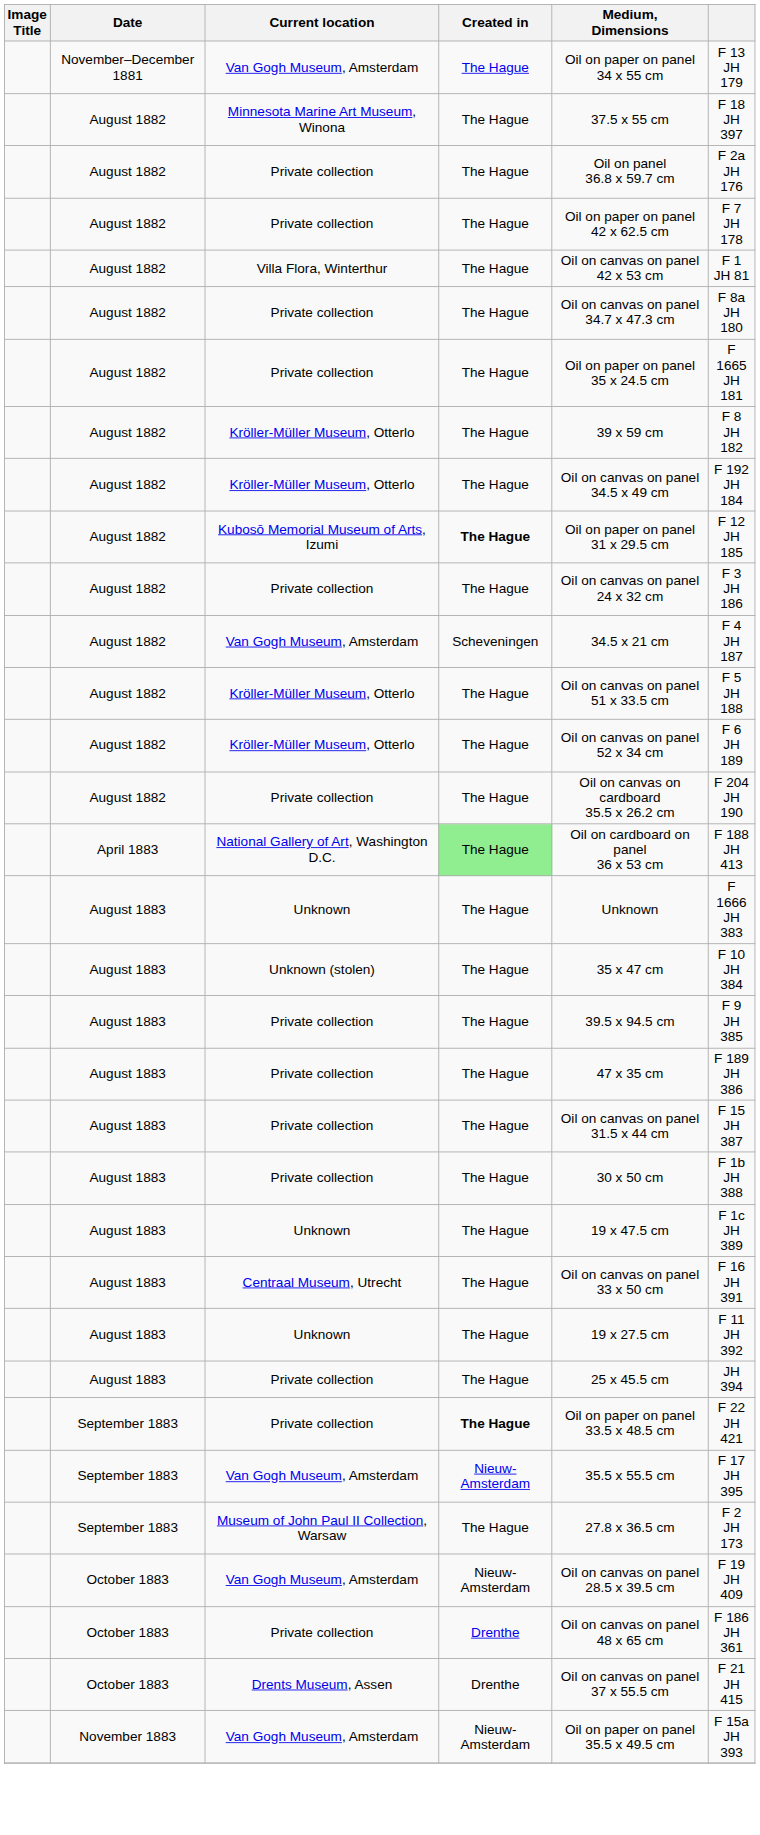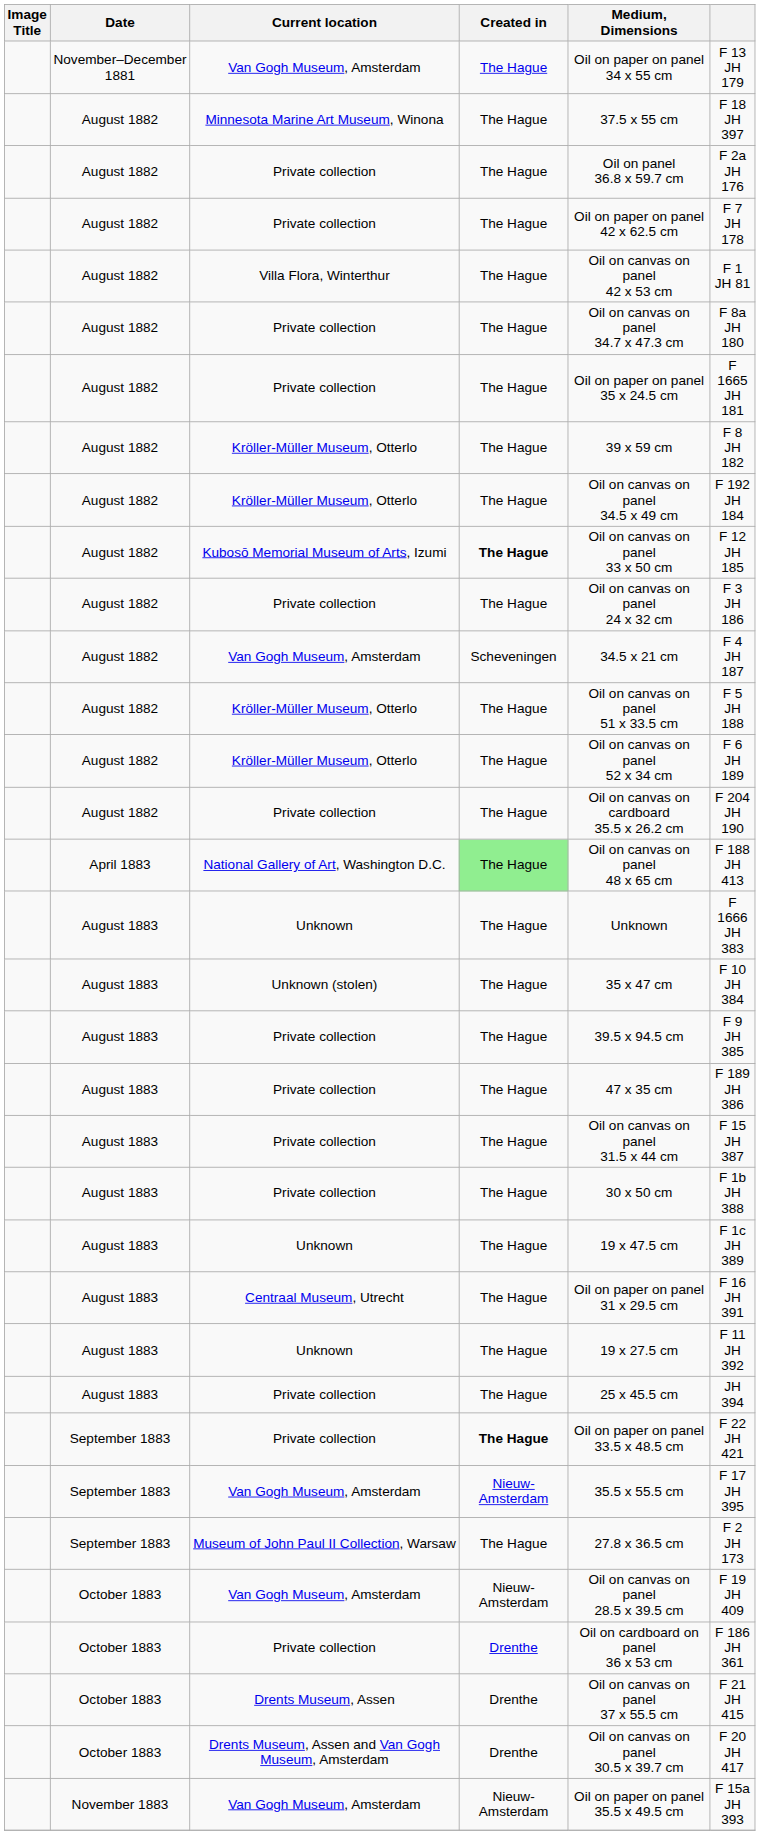Kubosō Memorial Museum of Arts, Izumi | Medium, Dimensions: Oil on paper on panel 31 x 29.5 cm -> Oil on canvas on panel 33 x 50 cm
National Gallery of Art, Washington D.C. | Medium, Dimensions: Oil on cardboard on panel 36 x 53 cm -> Oil on canvas on panel 48 x 65 cm
Centraal Museum, Utrecht | Medium, Dimensions: Oil on canvas on panel 33 x 50 cm -> Oil on paper on panel 31 x 29.5 cm
October 1883 / Private collection | Medium, Dimensions: Oil on canvas on panel 48 x 65 cm -> Oil on cardboard on panel 36 x 53 cm
+ row: October 1883 | Drents Museum, Assen and Van Gogh Museum, Amsterdam | Drenthe | Oil on canvas on panel 30.5 x 39.7 cm | F 20 JH 417
